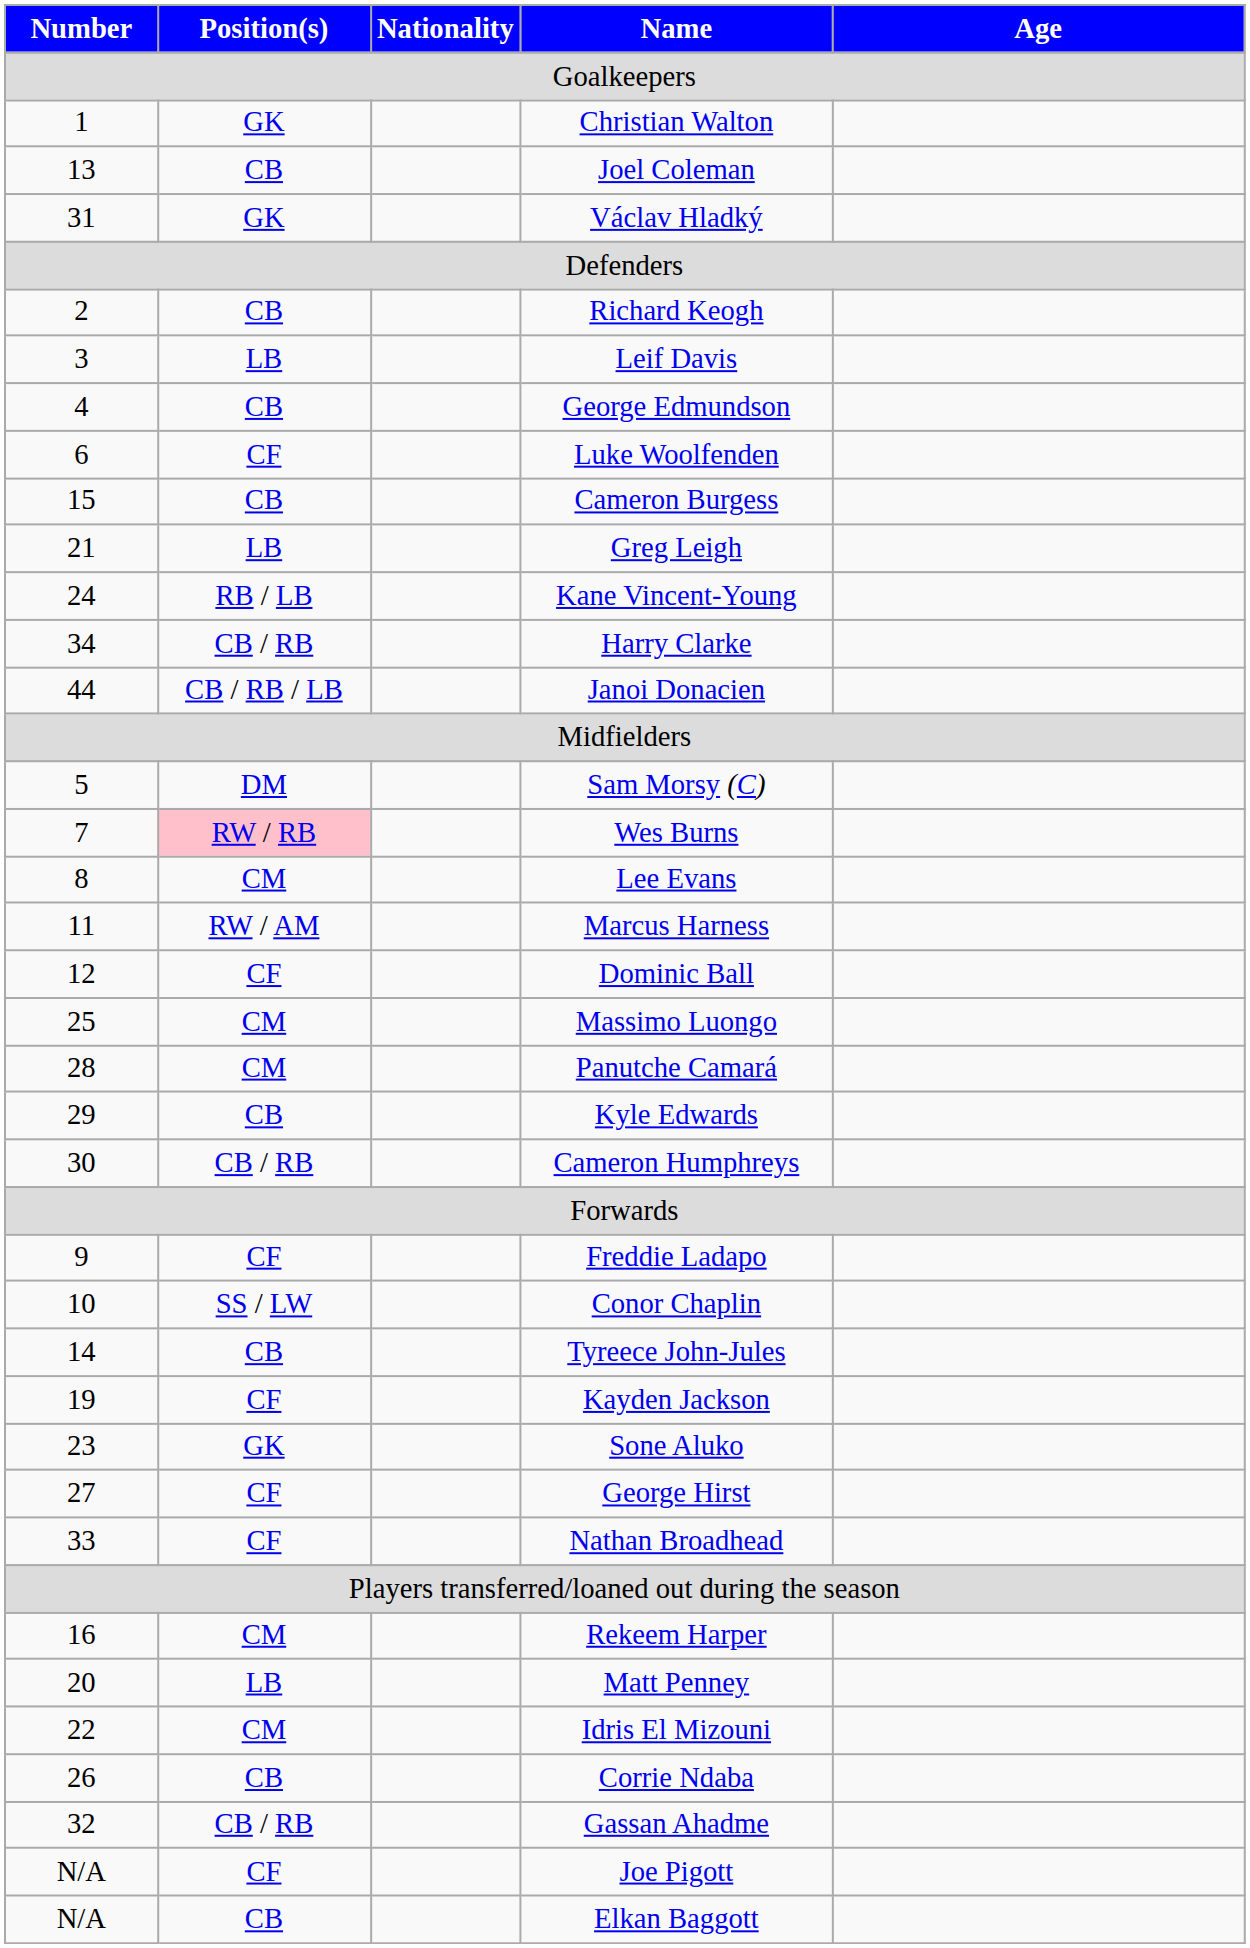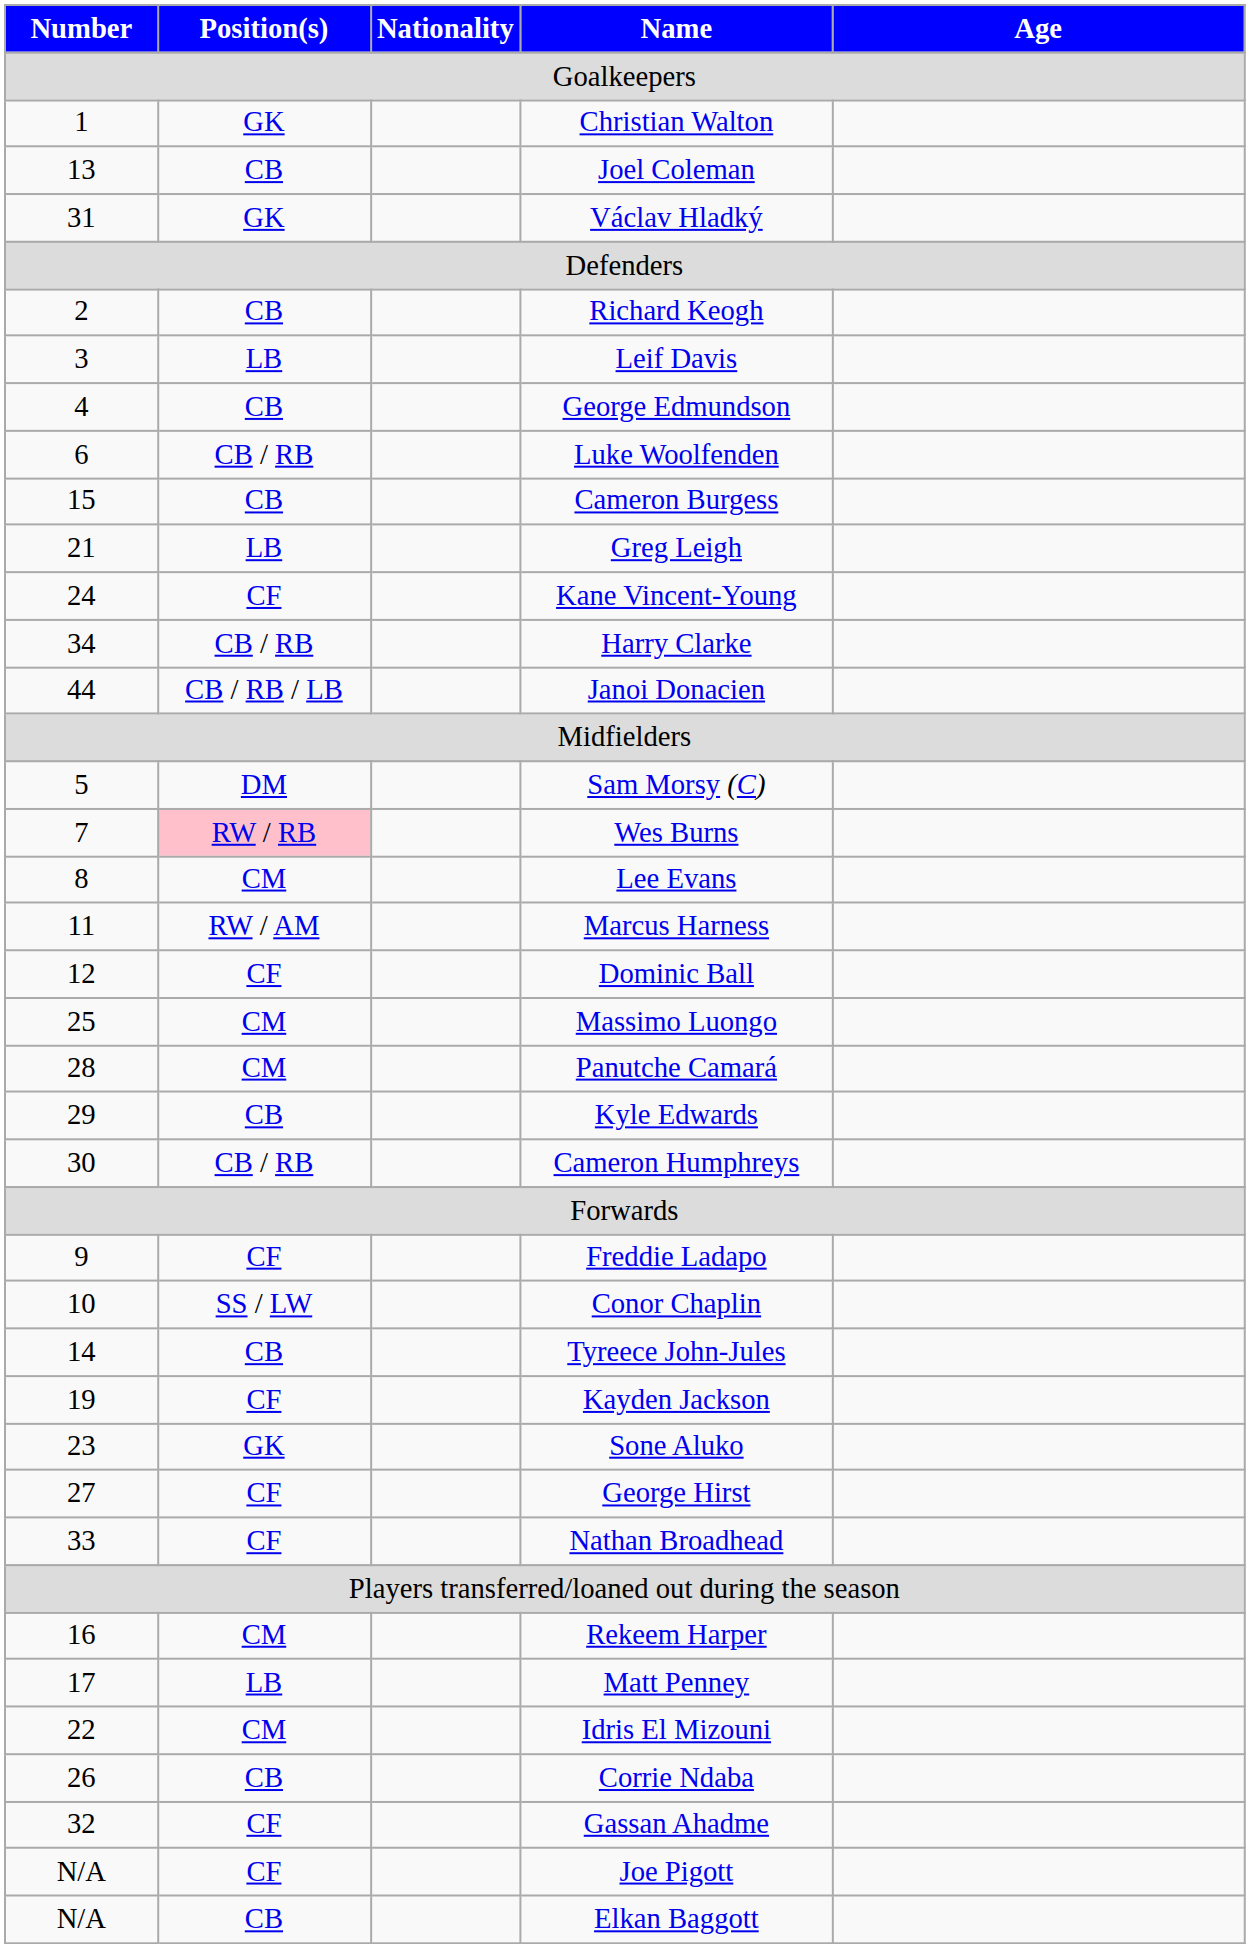Luke Woolfenden | Position(s): CF -> CB / RB
Kane Vincent-Young | Position(s): RB / LB -> CF
Matt Penney | Number: 20 -> 17
Gassan Ahadme | Position(s): CB / RB -> CF
